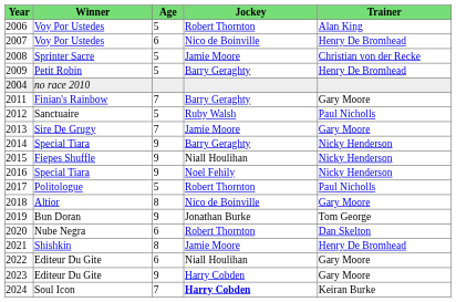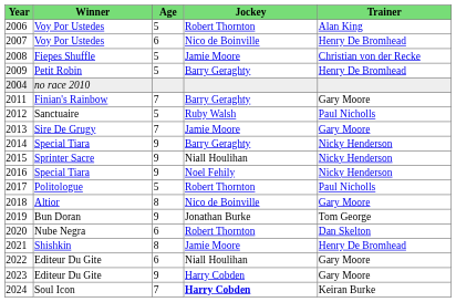2008 | Winner: Sprinter Sacre -> Fiepes Shuffle
2015 | Winner: Fiepes Shuffle -> Sprinter Sacre
